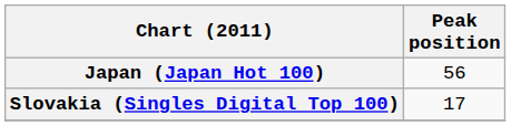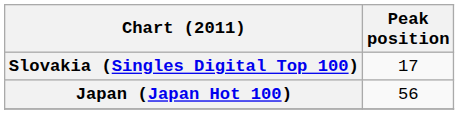rows swapped: Japan (Japan Hot 100) <-> Slovakia (Singles Digital Top 100)
